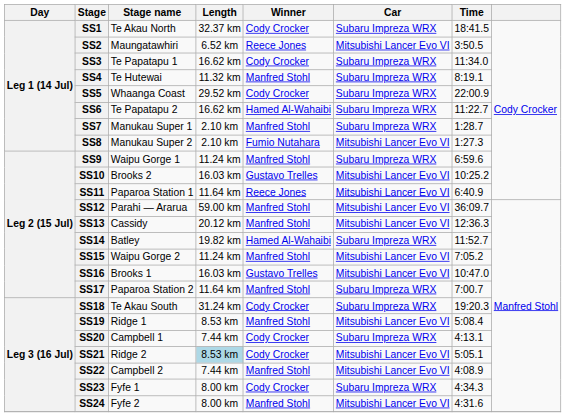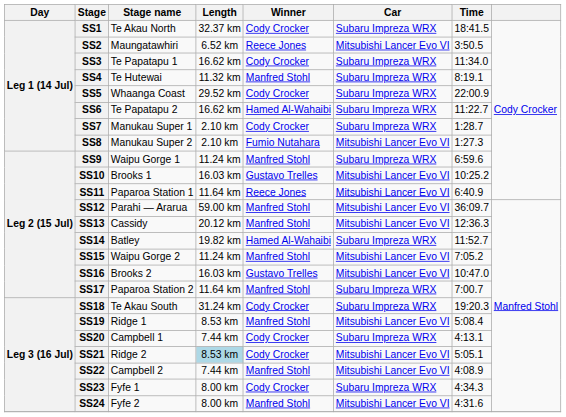SS7 | Winner: Manfred Stohl -> Cody Crocker
SS10 | Stage name: Brooks 2 -> Brooks 1
SS16 | Stage name: Brooks 1 -> Brooks 2
